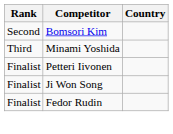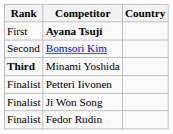+ row: First | Ayana Tsuji
Minami Yoshida | Rank: normal -> bold
